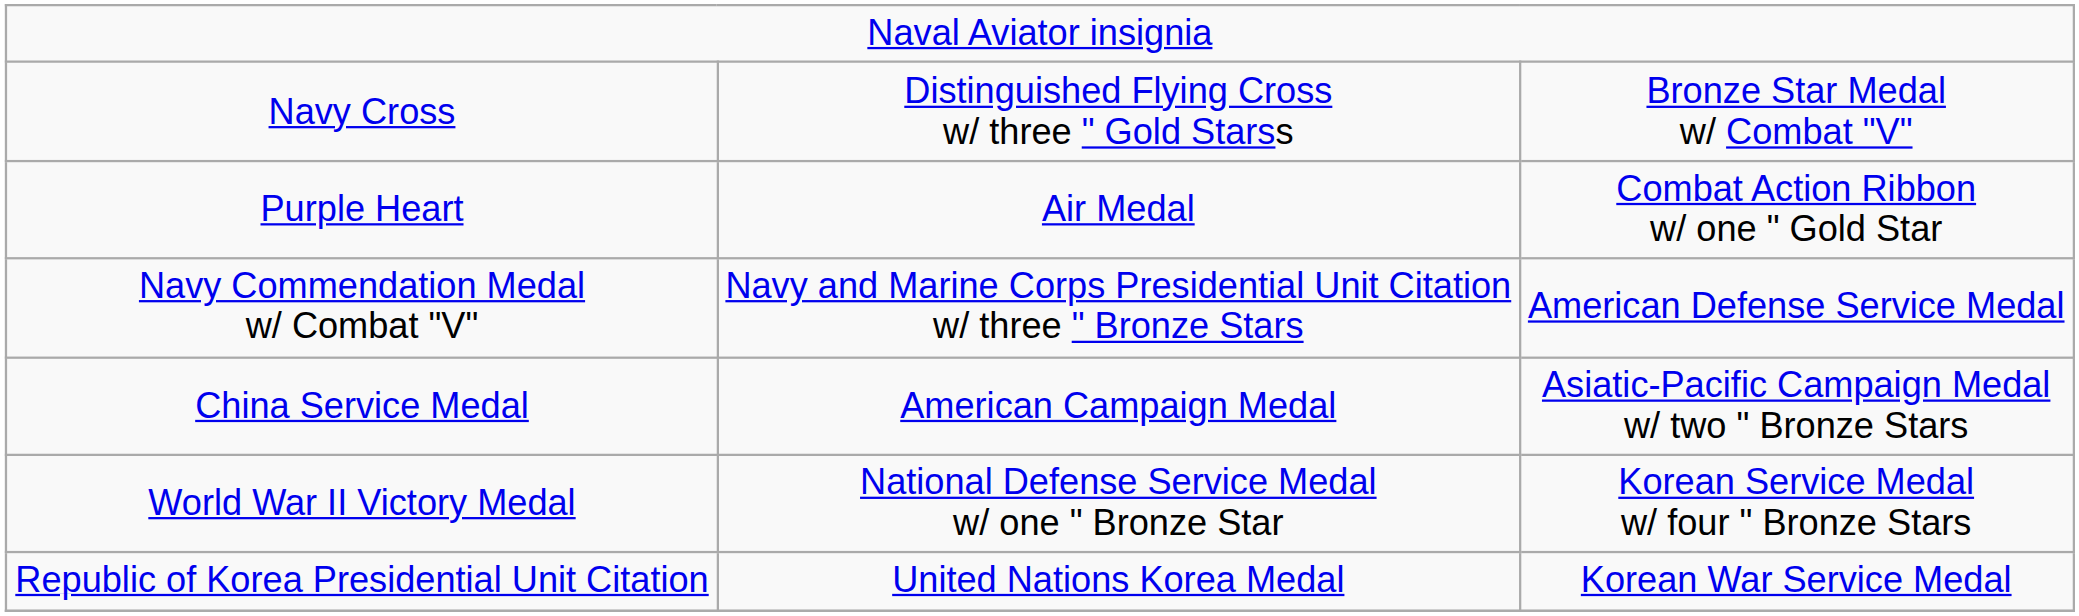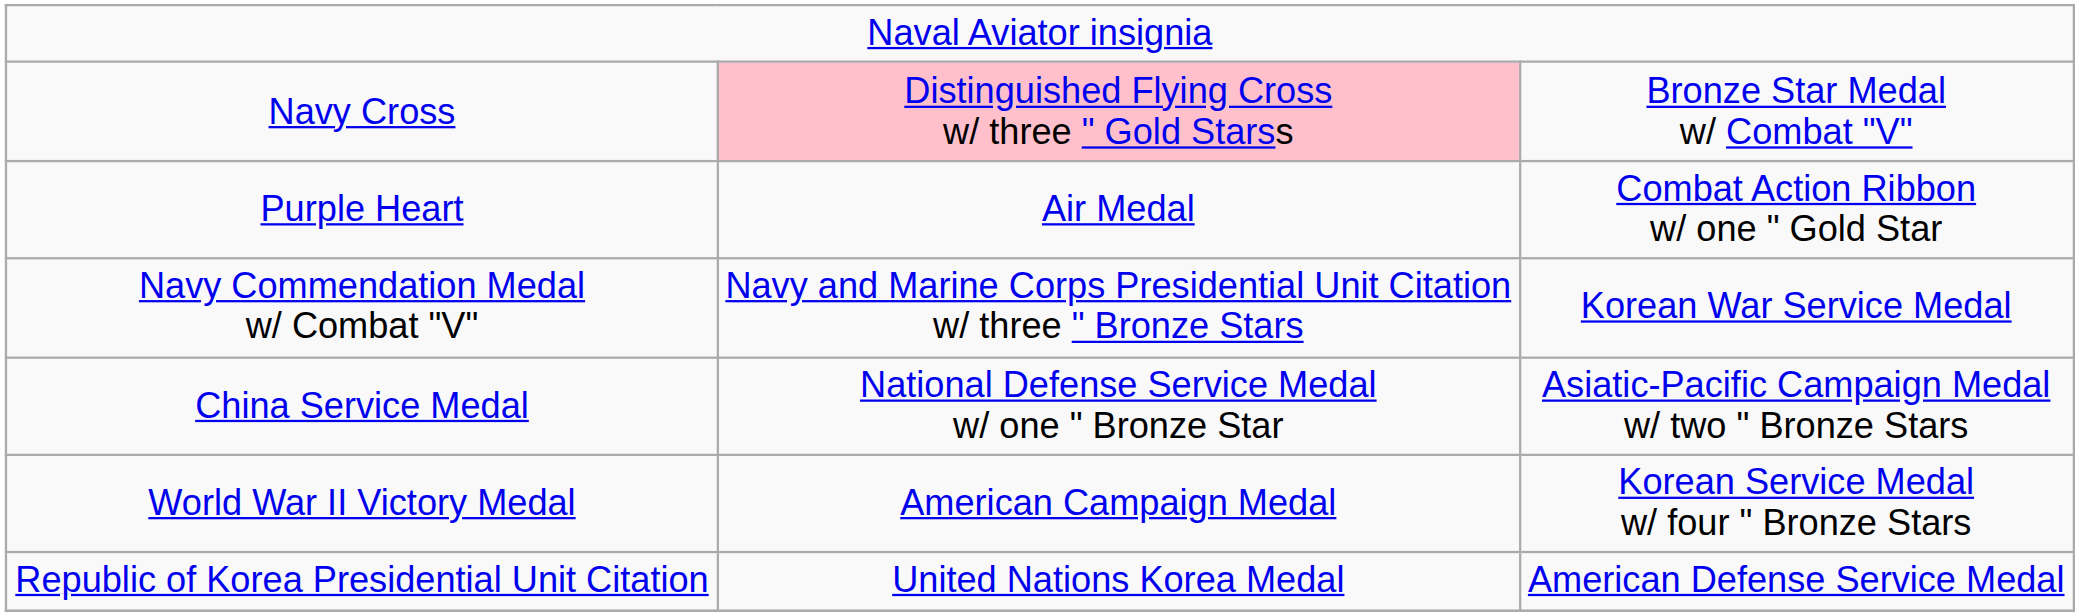Navy Cross | column 2: no background -> pink background
Navy Commendation Medal w/ Combat "V" | column 3: American Defense Service Medal -> Korean War Service Medal
China Service Medal | column 2: American Campaign Medal -> National Defense Service Medal w/ one " Bronze Star
World War II Victory Medal | column 2: National Defense Service Medal w/ one " Bronze Star -> American Campaign Medal
Republic of Korea Presidential Unit Citation | column 3: Korean War Service Medal -> American Defense Service Medal
